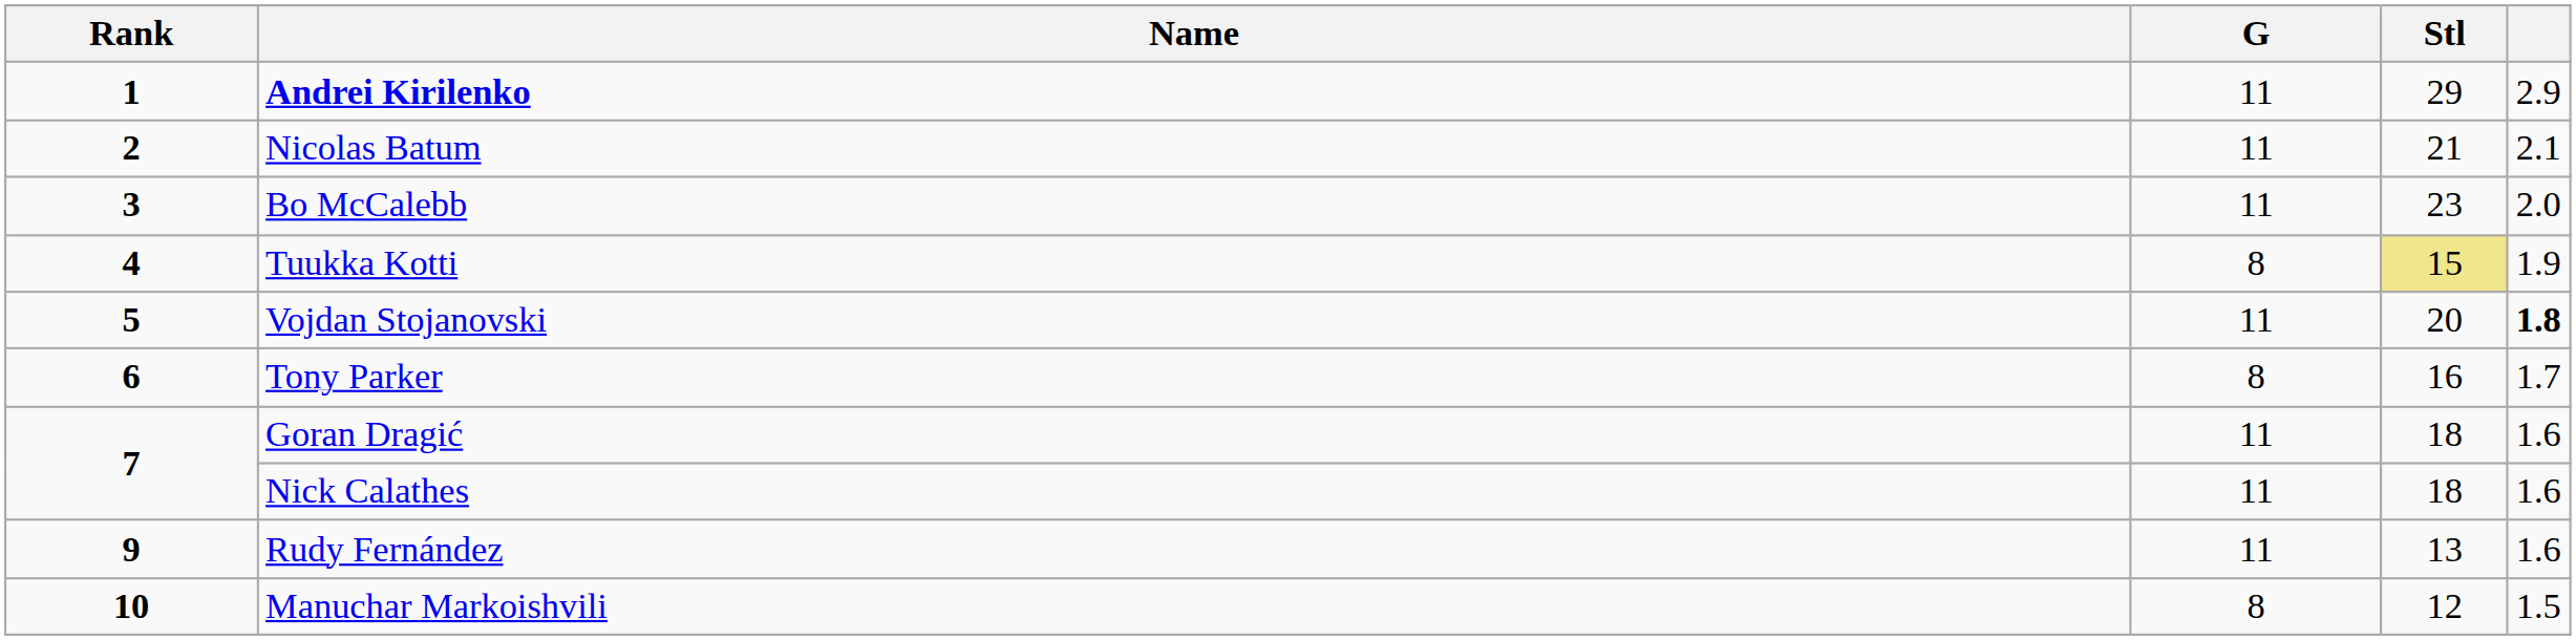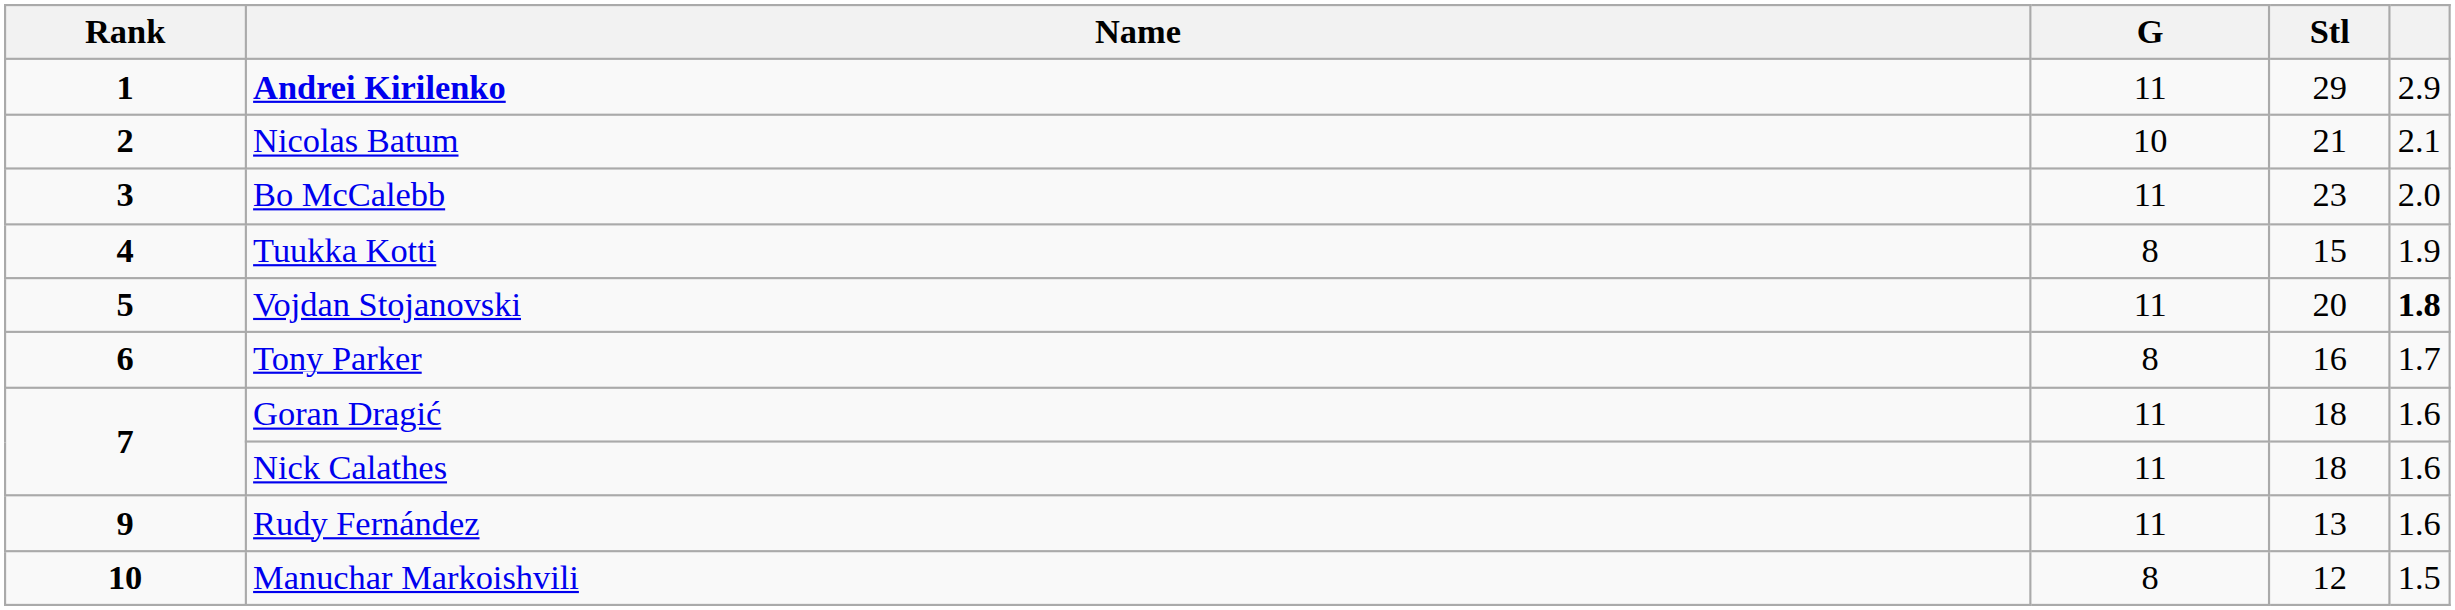Nicolas Batum | G: 11 -> 10
Tuukka Kotti | Stl: khaki background -> no background
